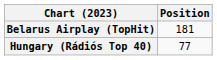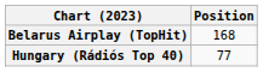Belarus Airplay (TopHit) | Position: 181 -> 168
